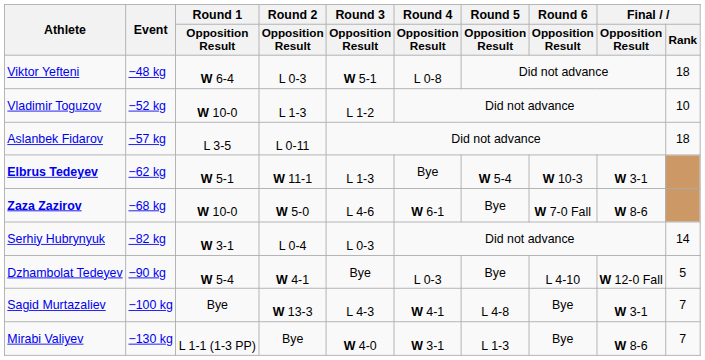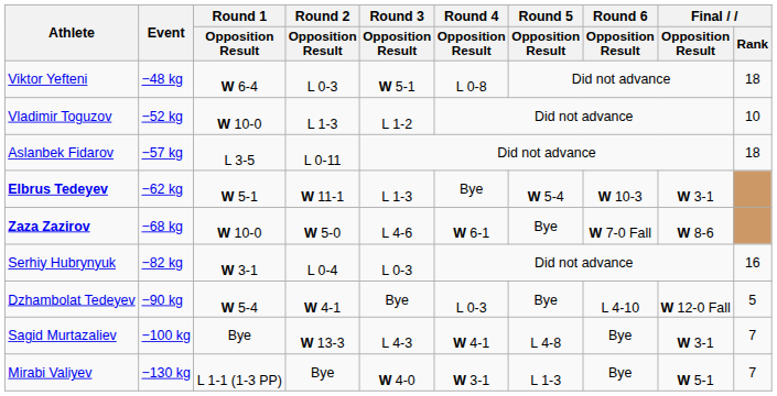Serhiy Hubrynyuk | Final / Rank: 14 -> 16
Mirabi Valiyev | Final / Opposition Result: W 8-6 -> W 5-1
